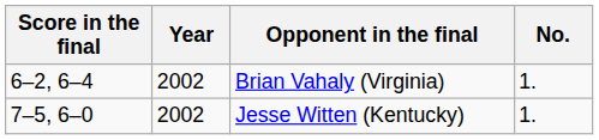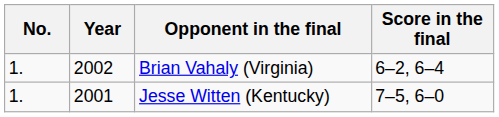columns swapped: No. <-> Score in the final
Jesse Witten (Kentucky) | Year: 2002 -> 2001
